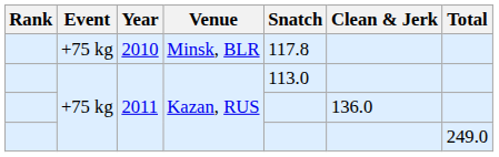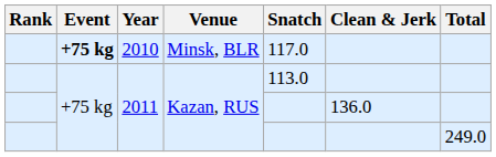2010 | Event: normal -> bold
2010 | Snatch: 117.8 -> 117.0
